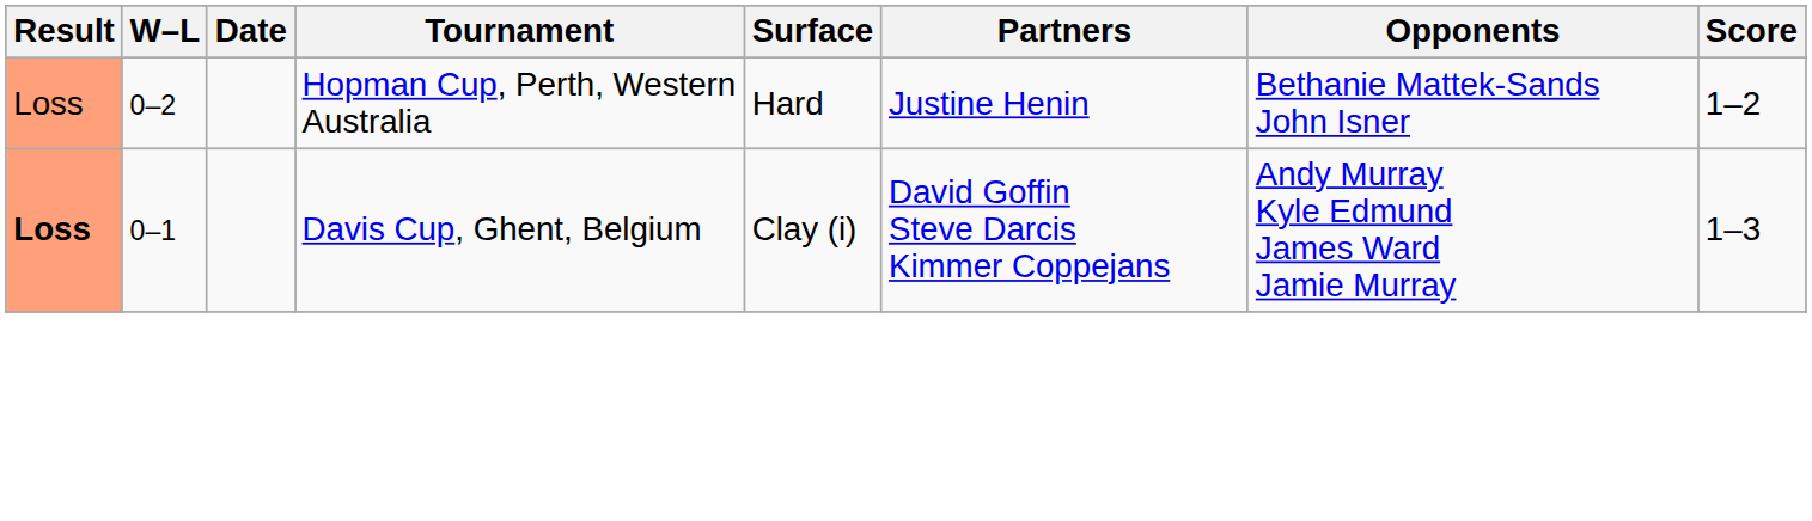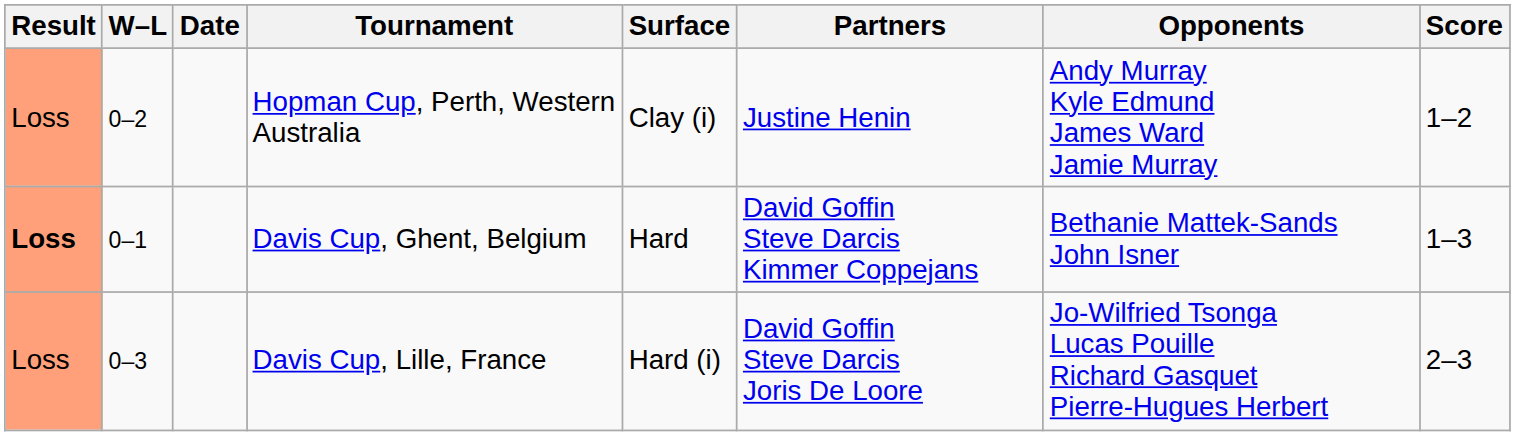Hopman Cup, Perth, Western Australia | Surface: Hard -> Clay (i)
Hopman Cup, Perth, Western Australia | Opponents: Bethanie Mattek-Sands John Isner -> Andy Murray Kyle Edmund James Ward Jamie Murray
Davis Cup, Ghent, Belgium | Surface: Clay (i) -> Hard
Davis Cup, Ghent, Belgium | Opponents: Andy Murray Kyle Edmund James Ward Jamie Murray -> Bethanie Mattek-Sands John Isner
+ row: Loss | 0–3 | Davis Cup, Lille, France | Hard (i) | David Goffin Steve Darcis Joris De Loore | Jo-Wilfried Tsonga Lucas Pouille Richard Gasquet Pierre-Hugues Herbert | 2–3
